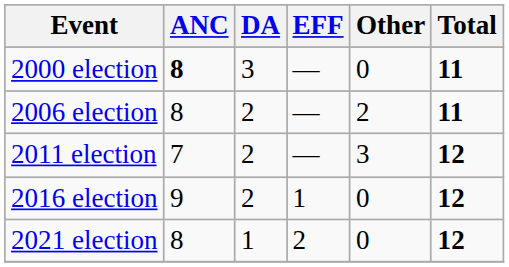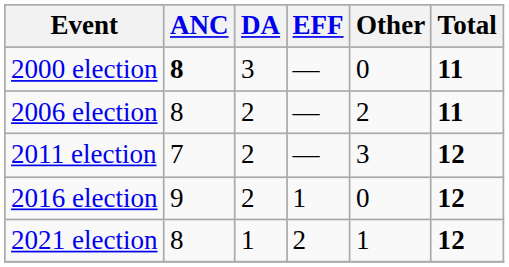2021 election | Other: 0 -> 1
